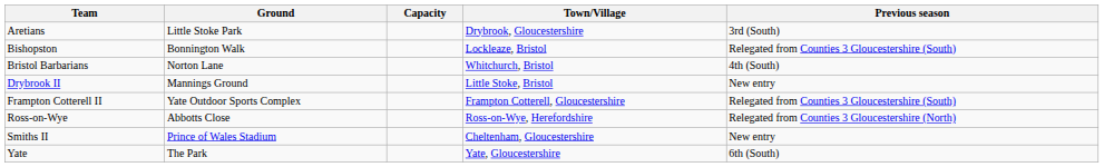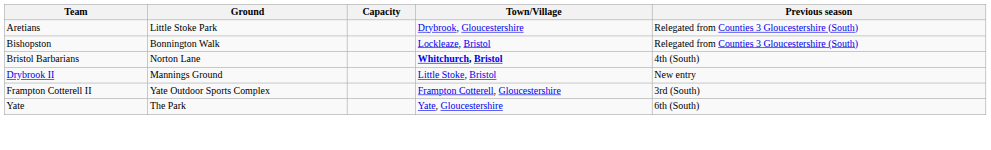Aretians | Previous season: 3rd (South) -> Relegated from Counties 3 Gloucestershire (South)
Bristol Barbarians | Town/Village: normal -> bold
Frampton Cotterell II | Previous season: Relegated from Counties 3 Gloucestershire (South) -> 3rd (South)
- row: Ross-on-Wye | Abbotts Close | Ross-on-Wye, Herefordshire | Relegated from Counties 3 Gloucestershire (North)
- row: Smiths II | Prince of Wales Stadium | Cheltenham, Gloucestershire | New entry
